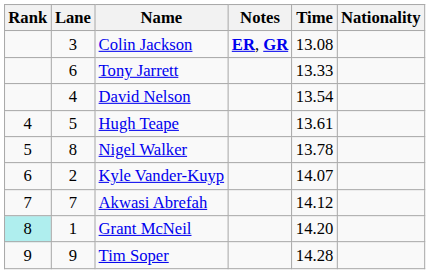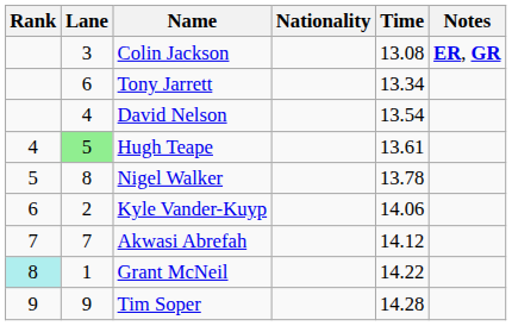columns swapped: Nationality <-> Notes
Tony Jarrett | Time: 13.33 -> 13.34
Hugh Teape | Lane: no background -> lightgreen background
Kyle Vander-Kuyp | Time: 14.07 -> 14.06
Grant McNeil | Time: 14.20 -> 14.22
